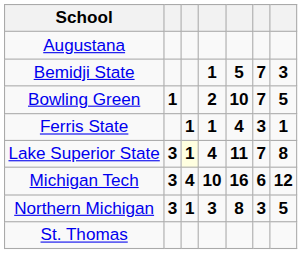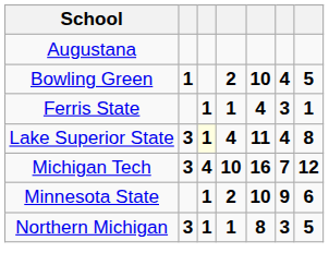- row: Bemidji State | 1 | 5 | 7 | 3
Bowling Green | column 6: 7 -> 4
Lake Superior State | column 6: 7 -> 4
Michigan Tech | column 6: 6 -> 7
+ row: Minnesota State | 1 | 2 | 10 | 9 | 6
Northern Michigan | column 4: 3 -> 1
- row: St. Thomas
